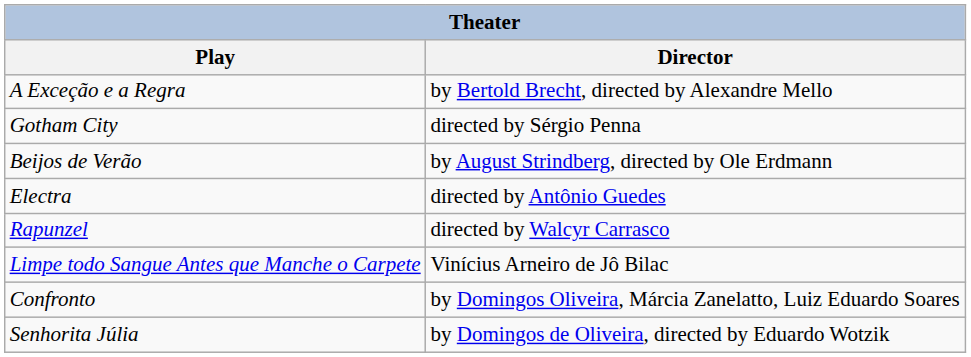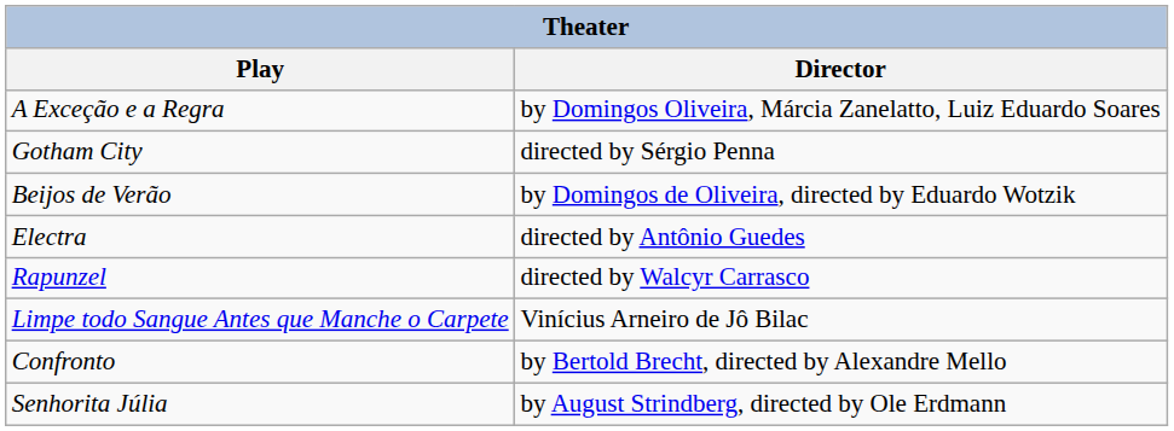A Exceção e a Regra | Director: by Bertold Brecht, directed by Alexandre Mello -> by Domingos Oliveira, Márcia Zanelatto, Luiz Eduardo Soares
Beijos de Verão | Director: by August Strindberg, directed by Ole Erdmann -> by Domingos de Oliveira, directed by Eduardo Wotzik
Confronto | Director: by Domingos Oliveira, Márcia Zanelatto, Luiz Eduardo Soares -> by Bertold Brecht, directed by Alexandre Mello
Senhorita Júlia | Director: by Domingos de Oliveira, directed by Eduardo Wotzik -> by August Strindberg, directed by Ole Erdmann
